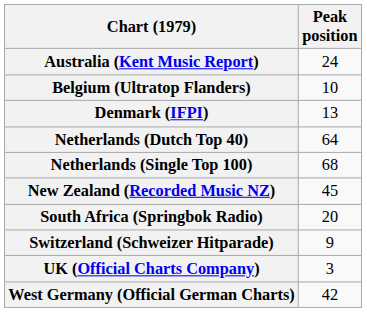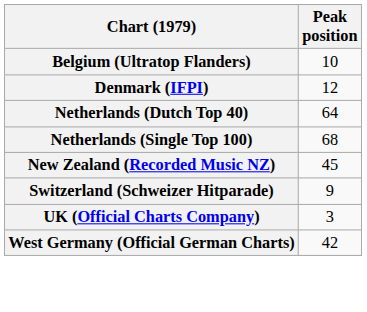- row: Australia (Kent Music Report) | 24
Denmark (IFPI) | Peak position: 13 -> 12
- row: South Africa (Springbok Radio) | 20
